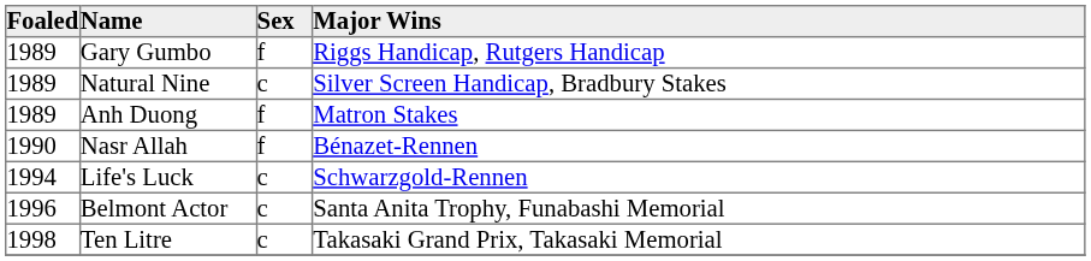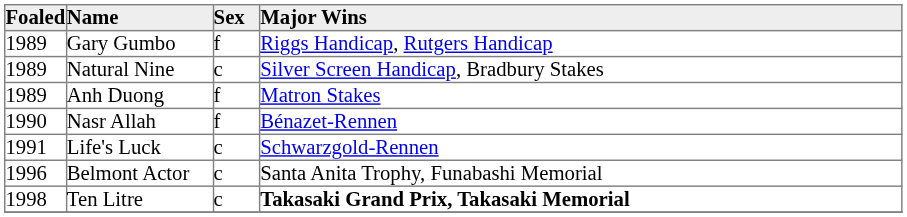Life's Luck | Foaled: 1994 -> 1991
Ten Litre | Major Wins: normal -> bold
